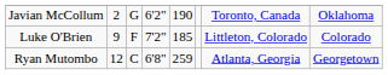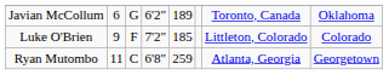Javian McCollum | column 2: 2 -> 6
Javian McCollum | column 5: 190 -> 189
Ryan Mutombo | column 2: 12 -> 11
